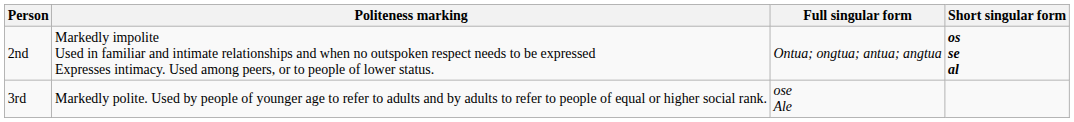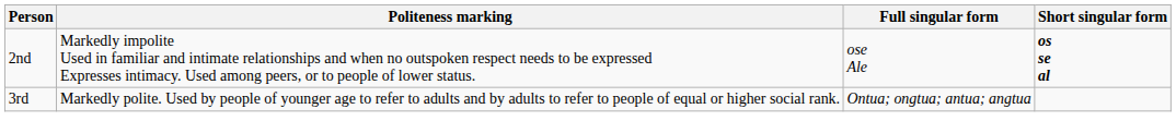2nd | Full singular form: Ontua; ongtua; antua; angtua -> ose Ale
3rd | Full singular form: ose Ale -> Ontua; ongtua; antua; angtua
